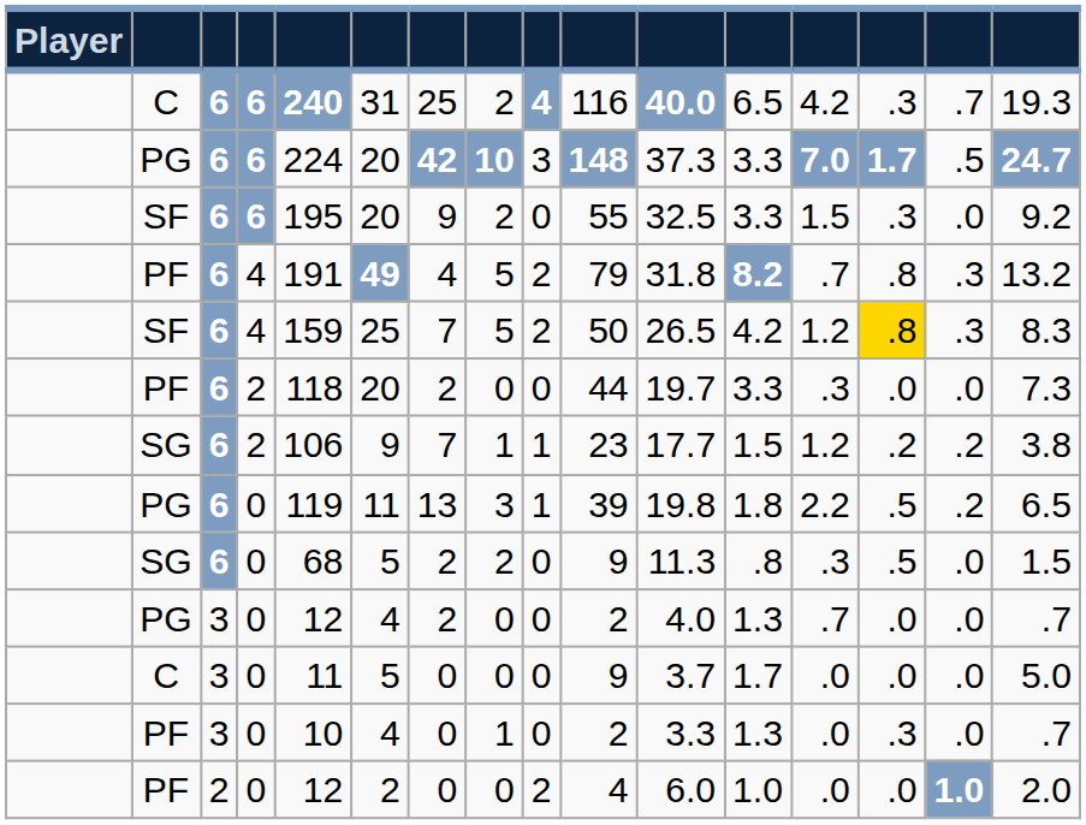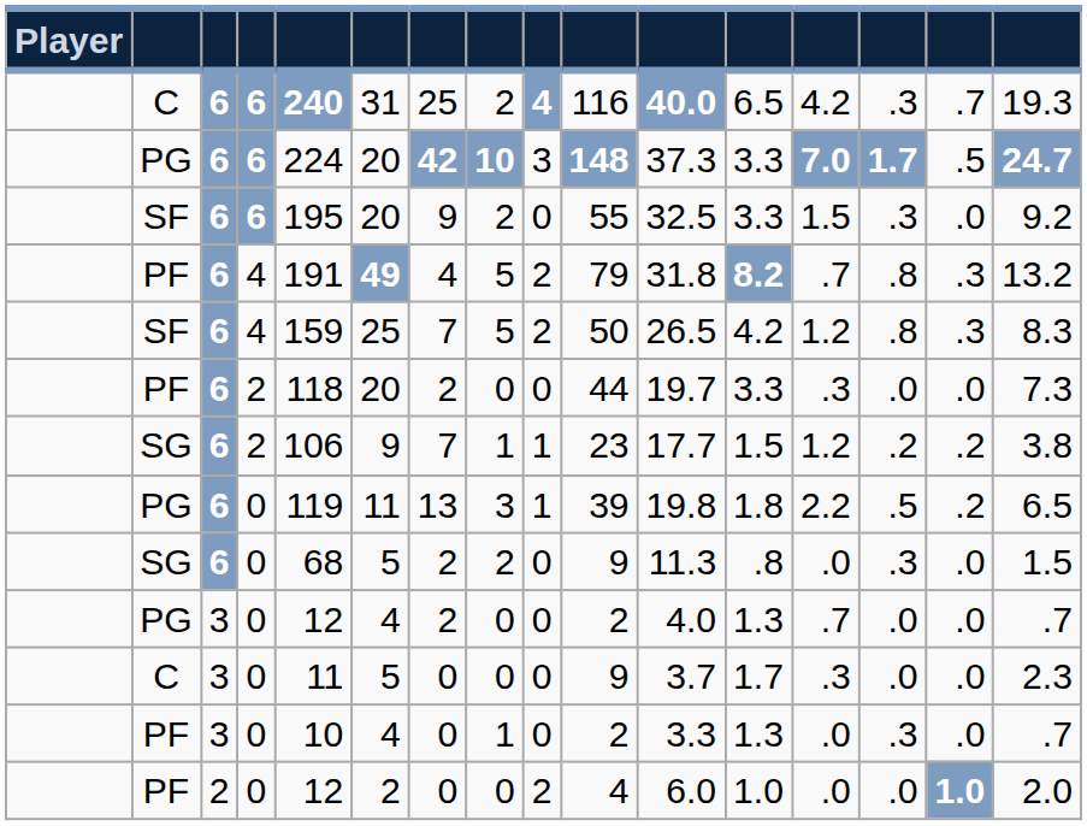SF / 4 | column 14: gold background -> no background
SG / 0 | column 13: .3 -> .0
SG / 0 | column 14: .5 -> .3
C / 0 | column 13: .0 -> .3
C / 0 | column 16: 5.0 -> 2.3
